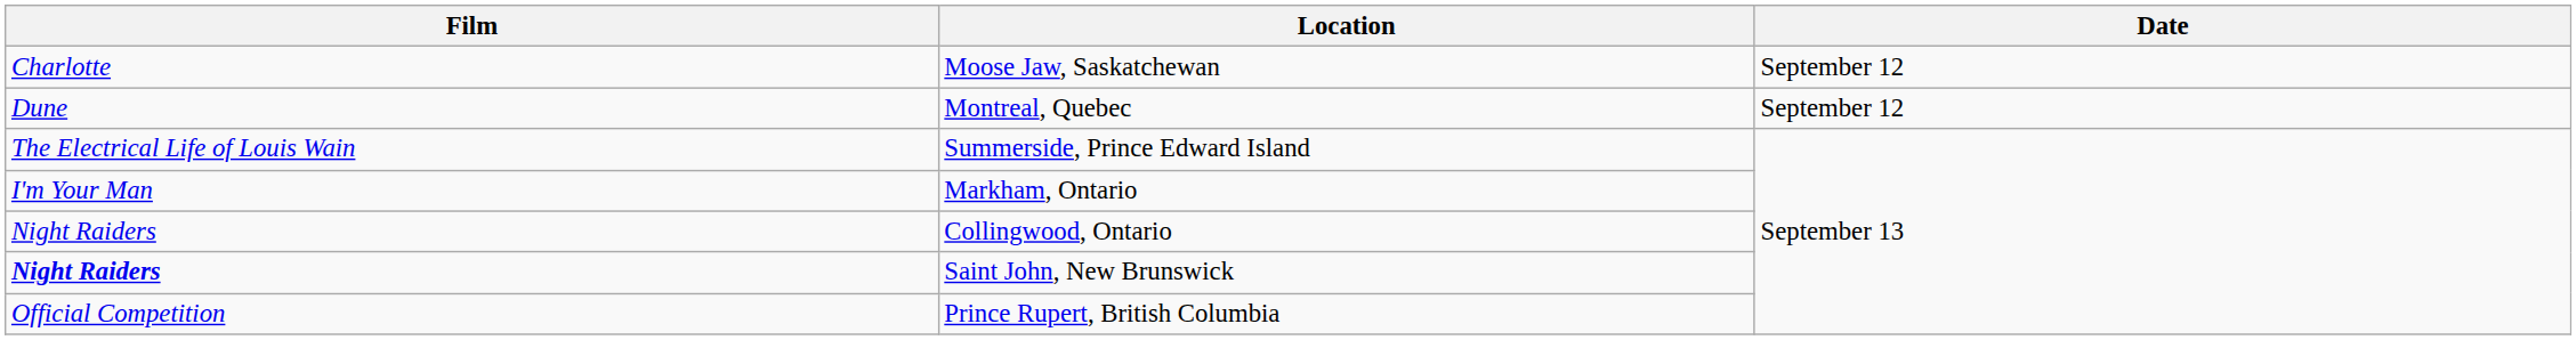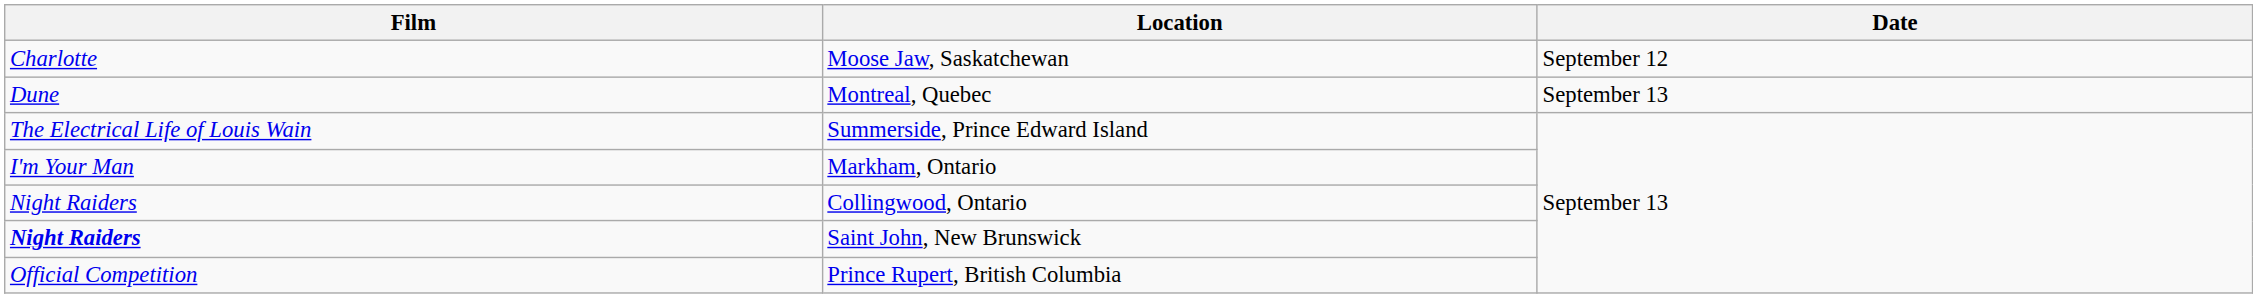Montreal, Quebec | Date: September 12 -> September 13
